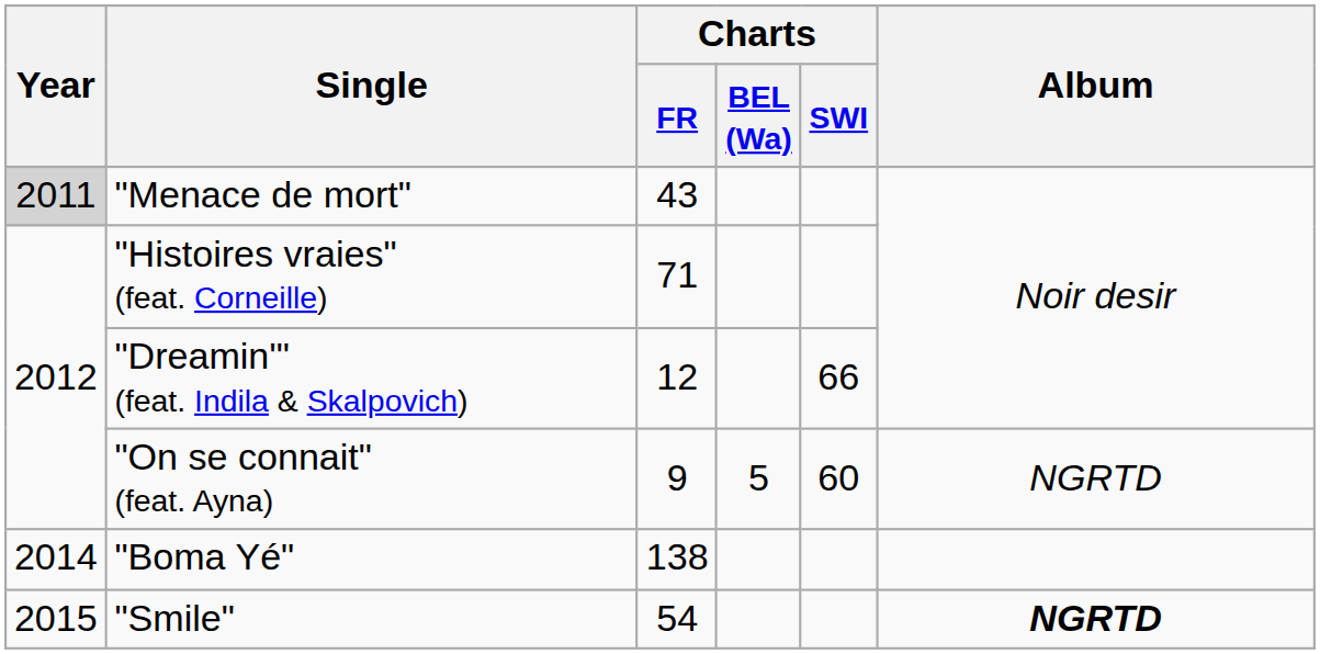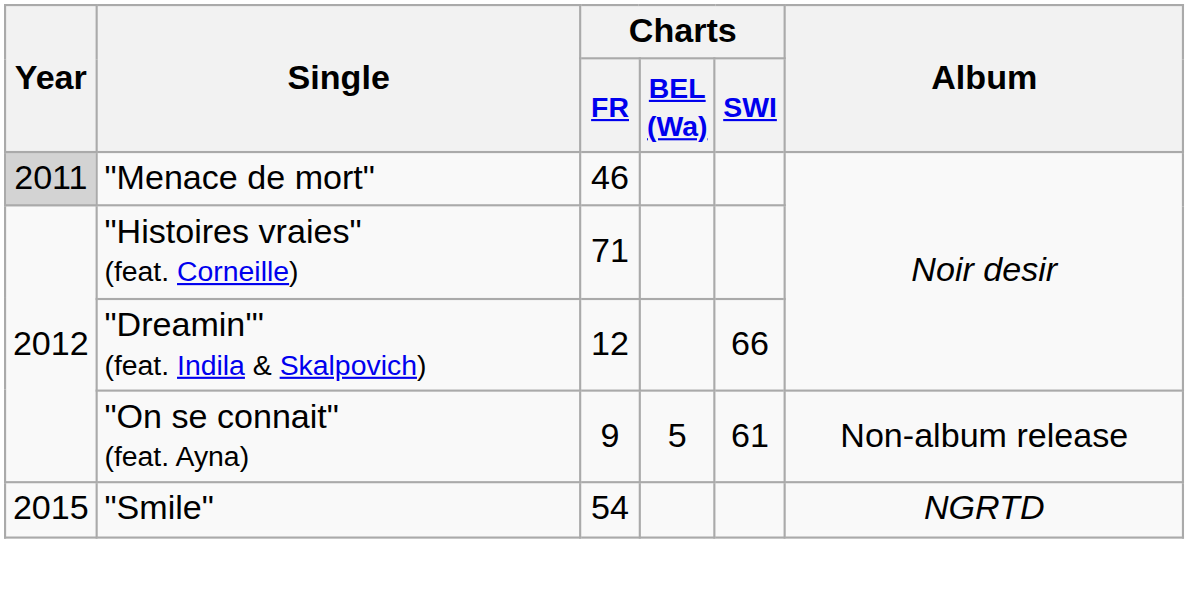"Menace de mort" | Charts / FR: 43 -> 46
"On se connait" (feat. Ayna) | Charts / SWI: 60 -> 61
"On se connait" (feat. Ayna) | Album: NGRTD -> Non-album release
- row: 2014 | "Boma Yé" | 138
"Smile" | Album: bold -> normal
